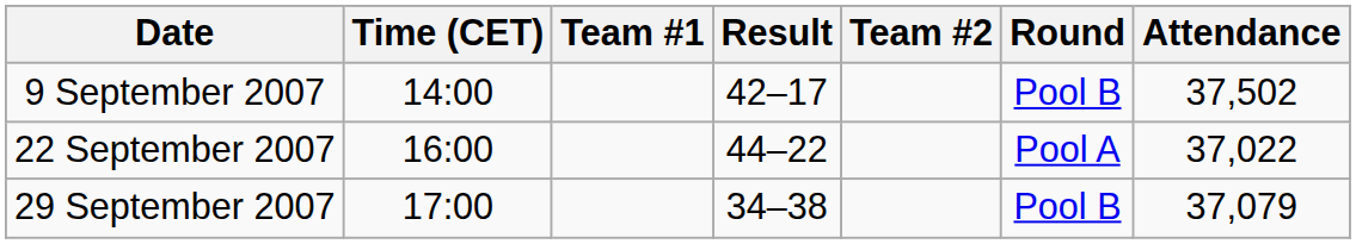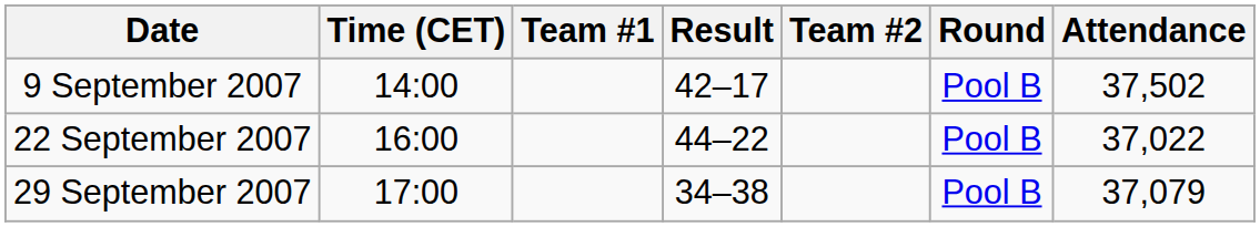22 September 2007 | Round: Pool A -> Pool B
